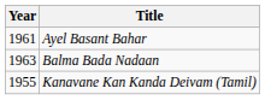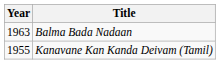- row: 1961 | Ayel Basant Bahar
